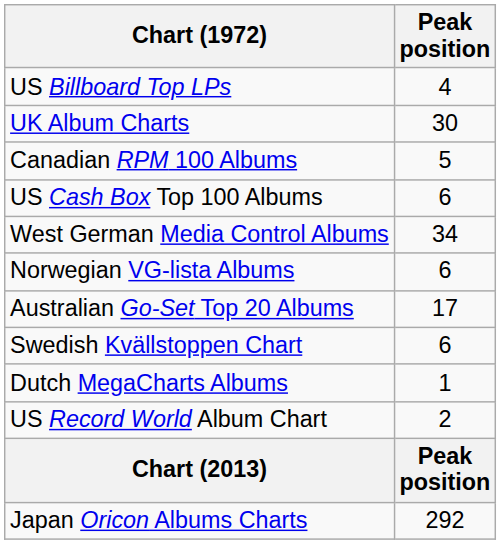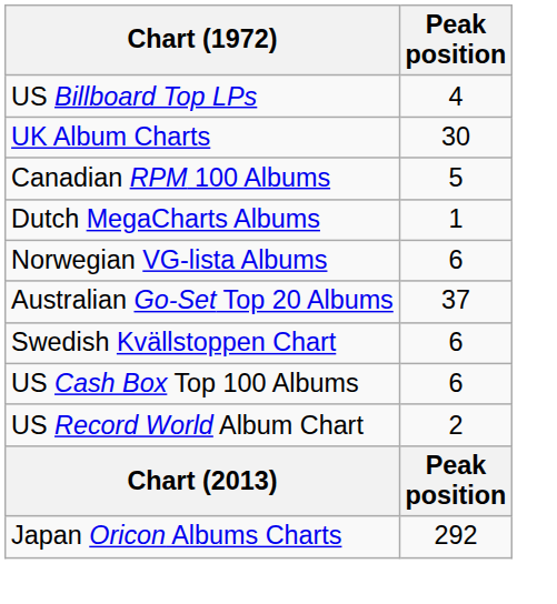rows swapped: Dutch MegaCharts Albums <-> US Cash Box Top 100 Albums
- row: West German Media Control Albums | 34
Australian Go-Set Top 20 Albums | Peak position: 17 -> 37
